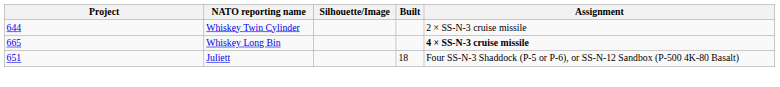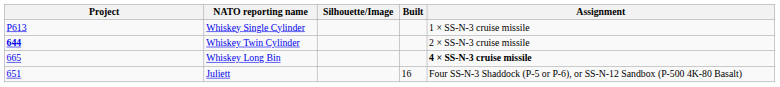+ row: P613 | Whiskey Single Cylinder | 1 × SS-N-3 cruise missile
Whiskey Twin Cylinder | Project: normal -> bold
Juliett | Built: 18 -> 16
